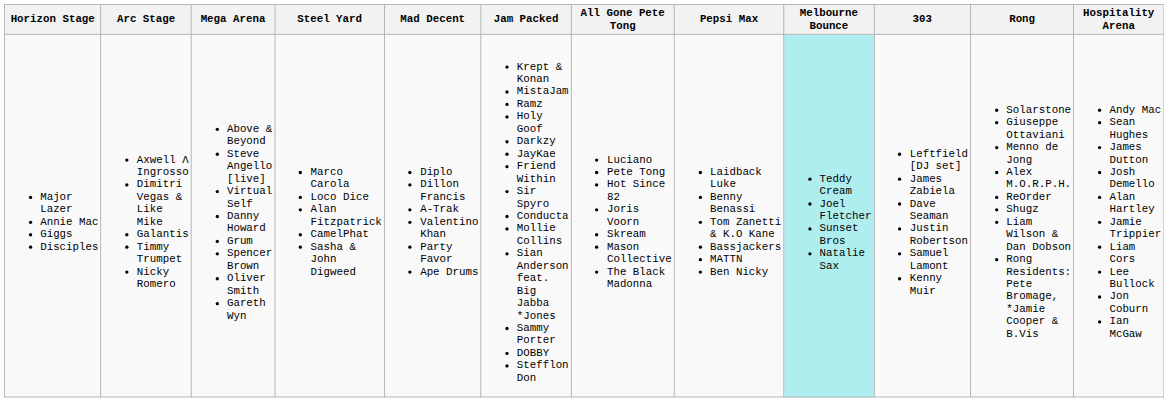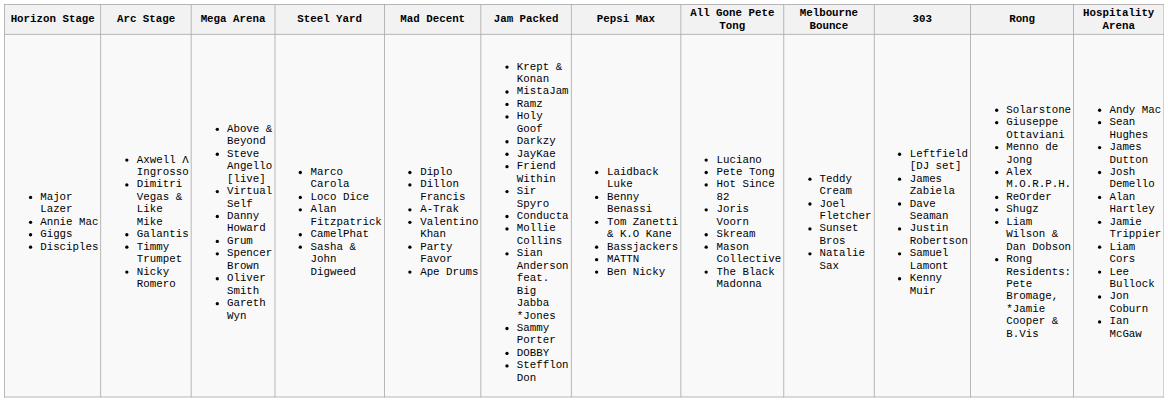columns swapped: All Gone Pete Tong <-> Pepsi Max
Major Lazer Annie Mac Giggs Disciples | Melbourne Bounce: paleturquoise background -> no background
